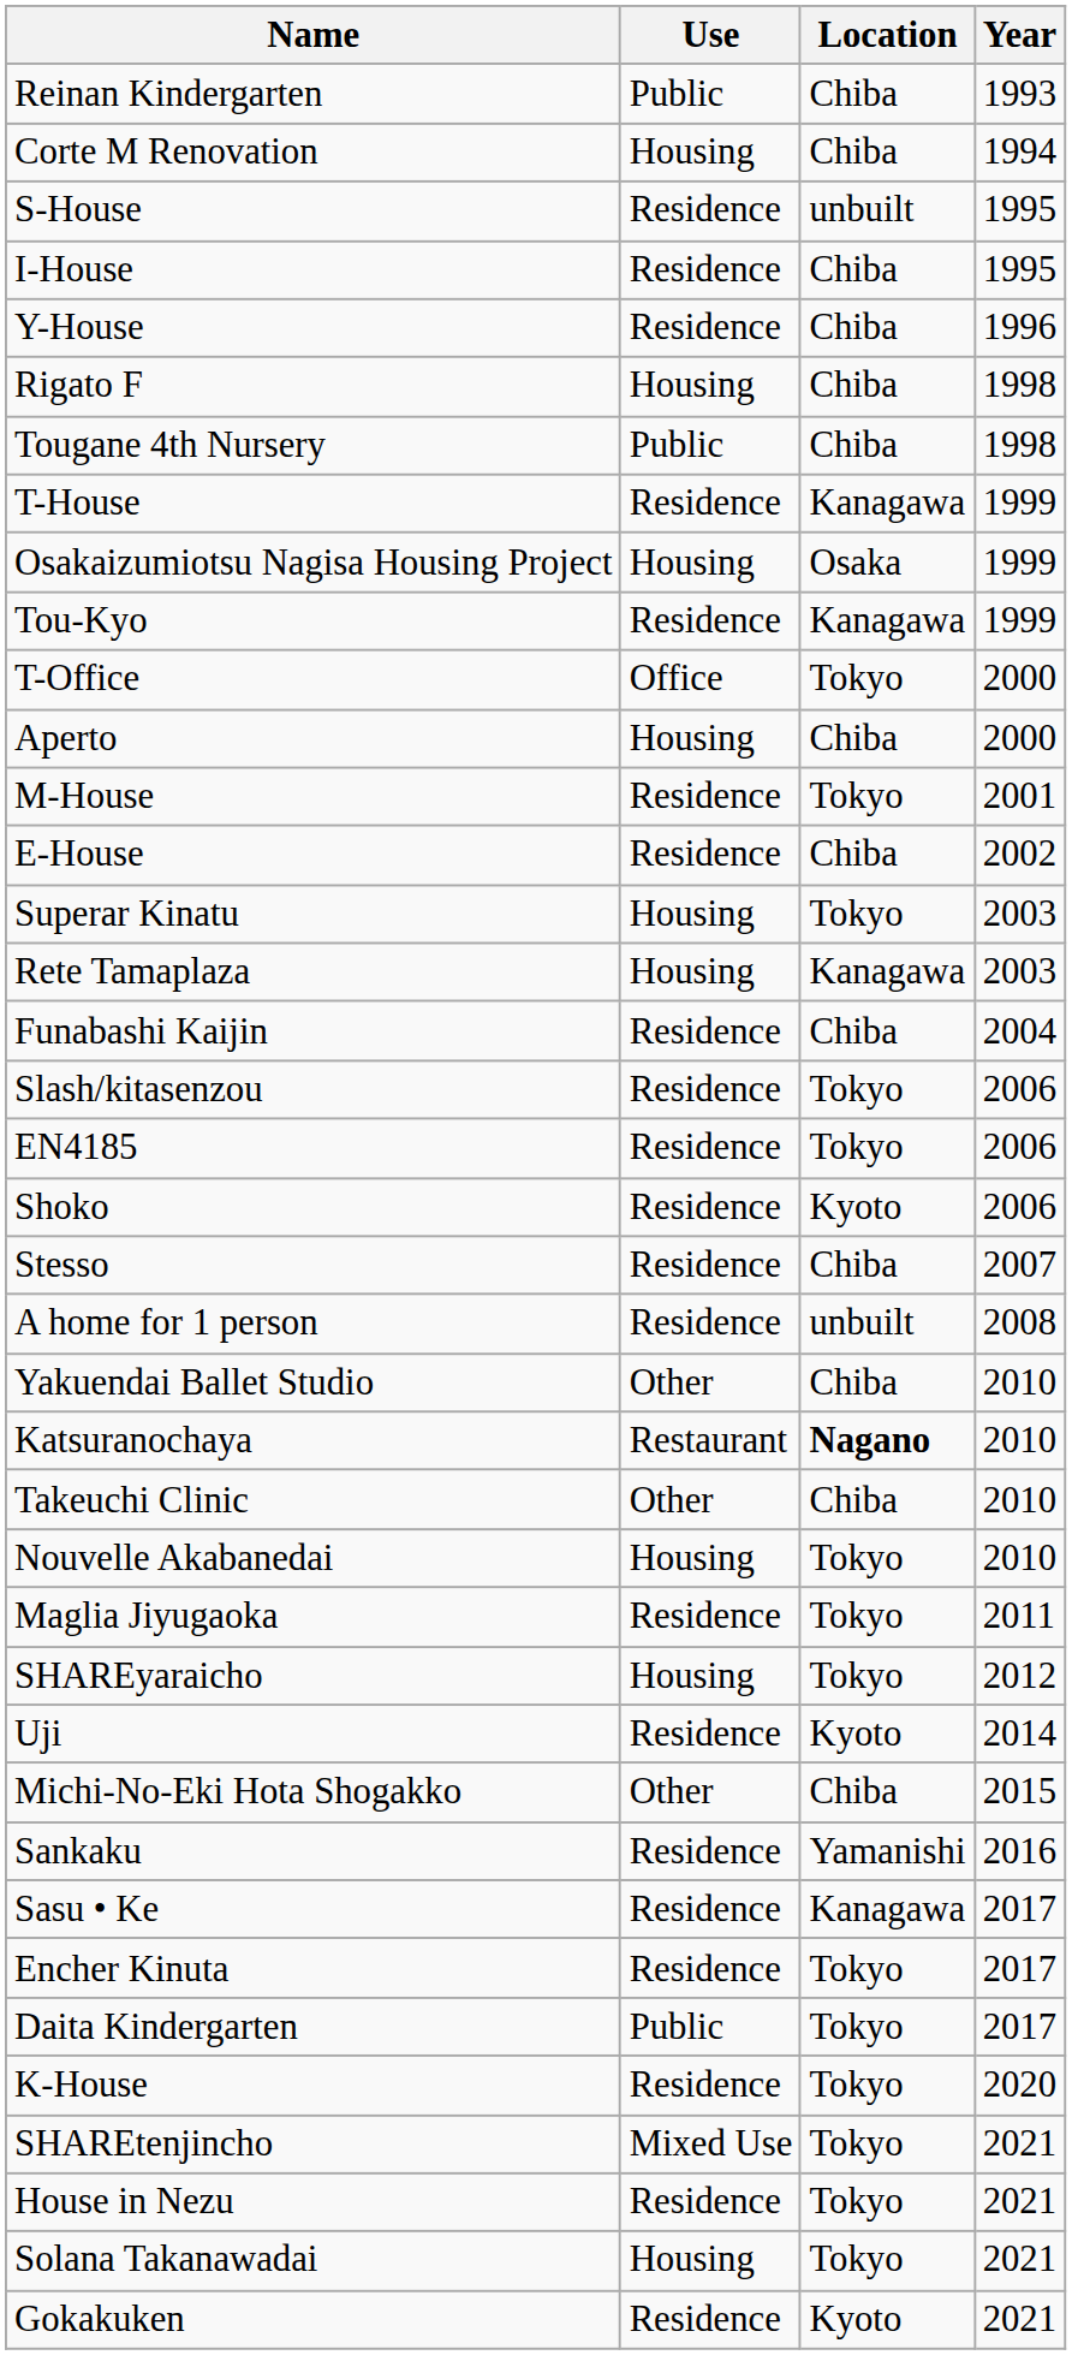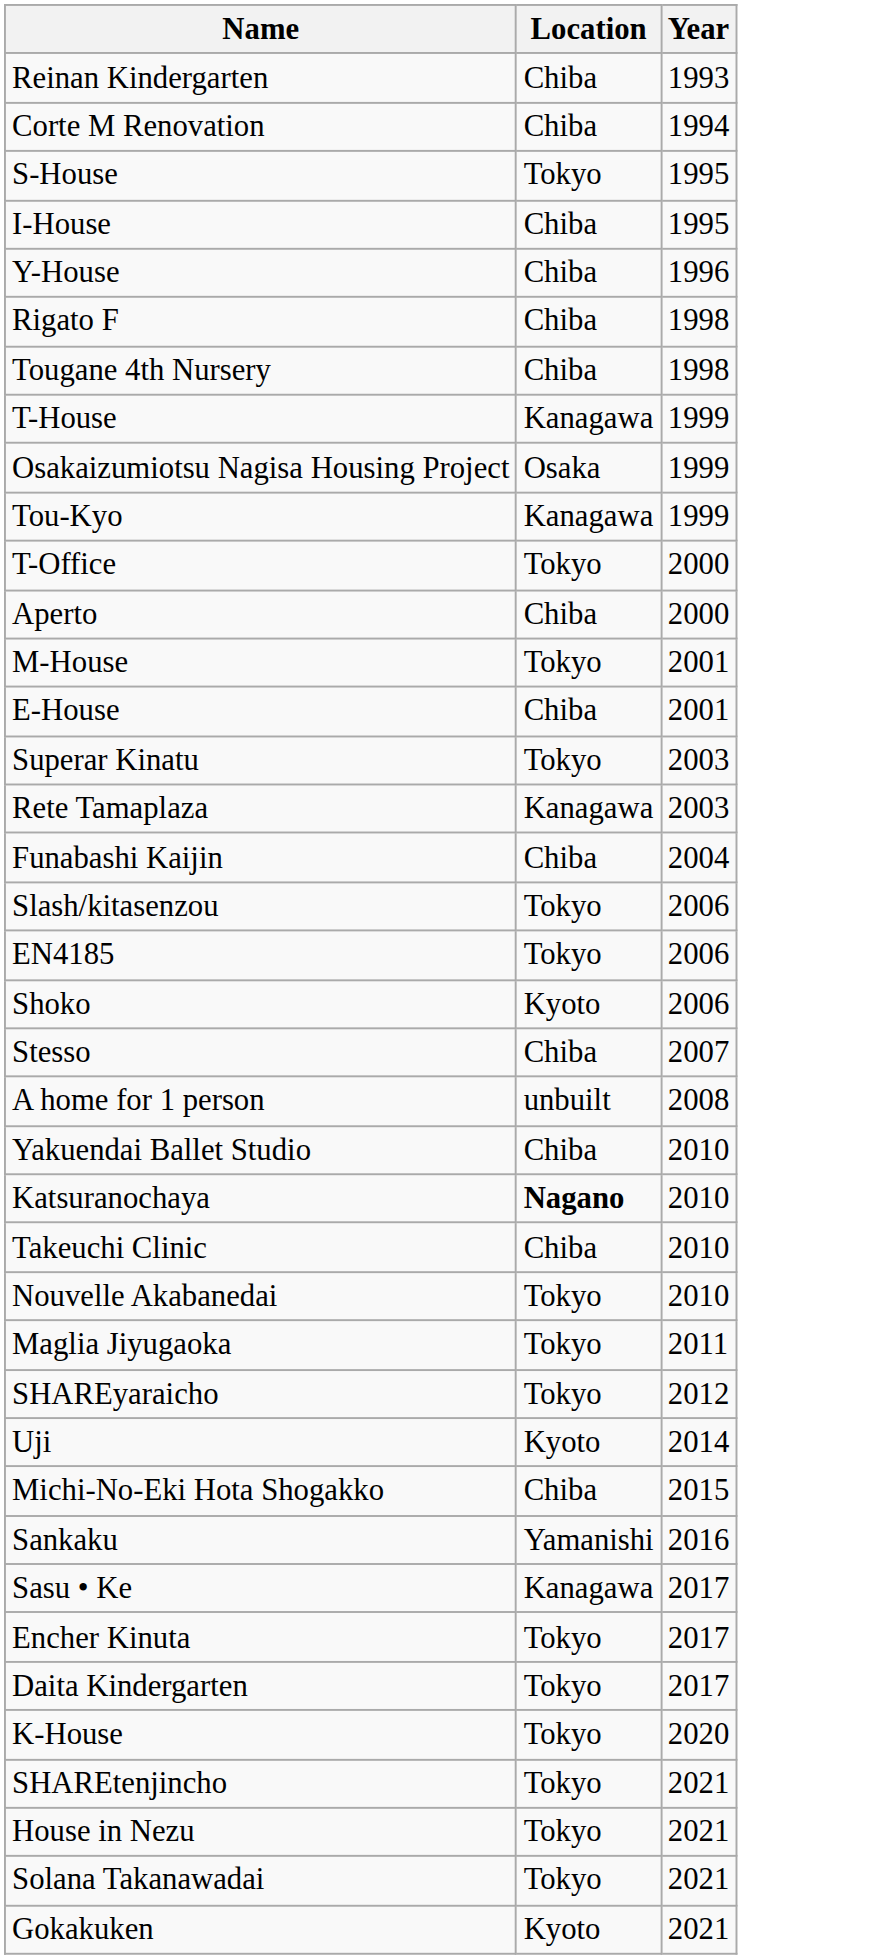- column: Use | Public | Housing | Residence | Residence | Residence | Housing | Public | Residence | Housing | Residence | Office | Housing | Residence | Residence | Housing | Housing | Residence | Residence | Residence | Residence | Residence | Residence | Other | Restaurant | Other | Housing | Residence | Housing | Residence | Other | Residence | Residence | Residence | Public | Residence | Mixed Use | Residence | Housing | Residence
S-House | Location: unbuilt -> Tokyo
E-House | Year: 2002 -> 2001
